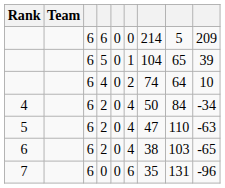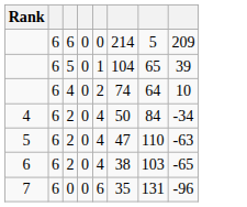- column: Team
